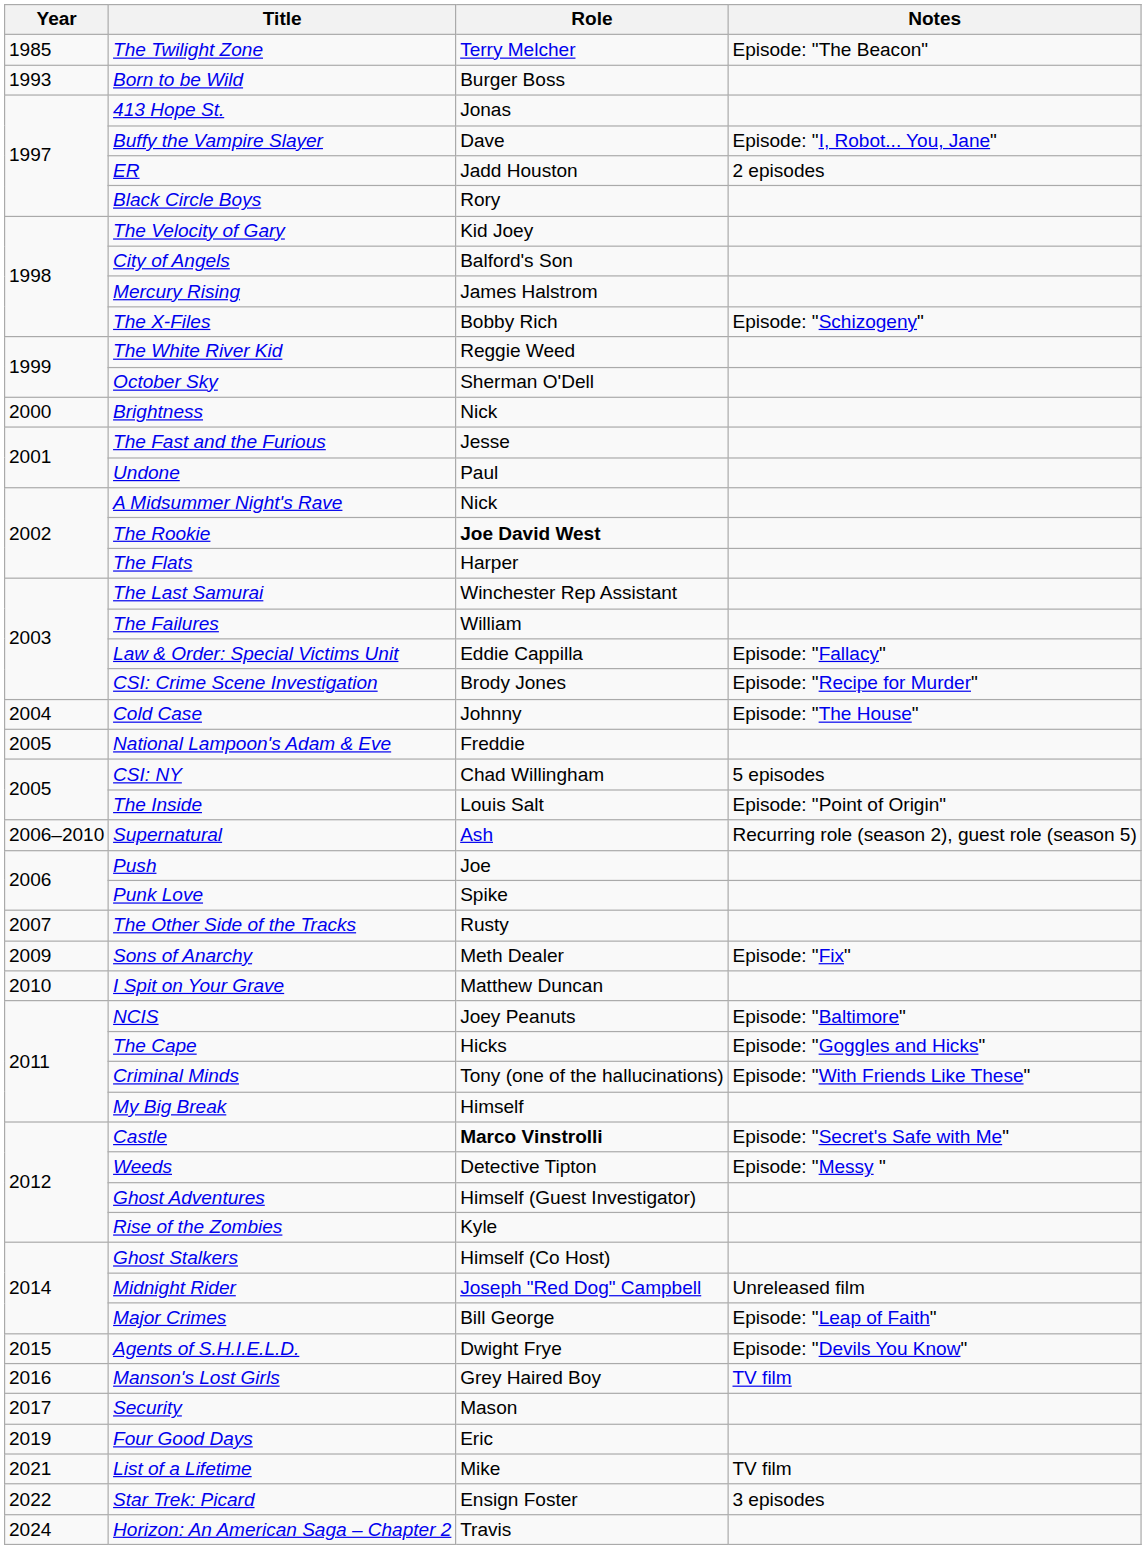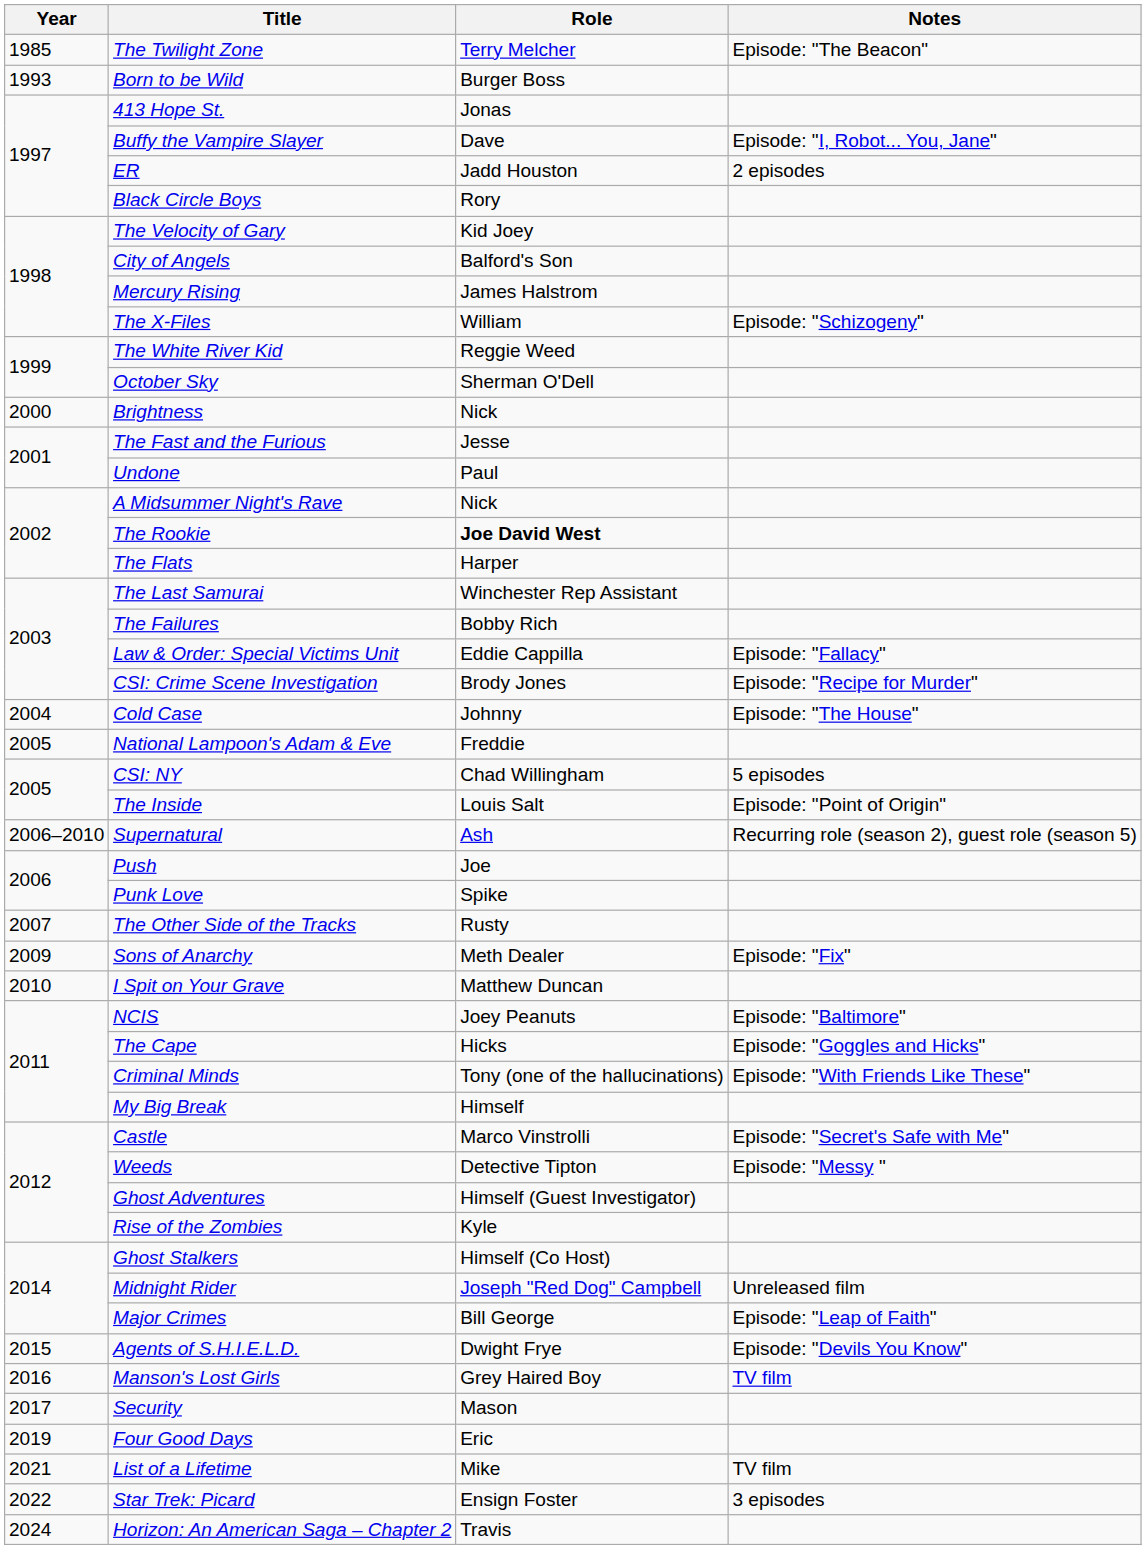The X-Files | Role: Bobby Rich -> William
The Failures | Role: William -> Bobby Rich
Castle | Role: bold -> normal
